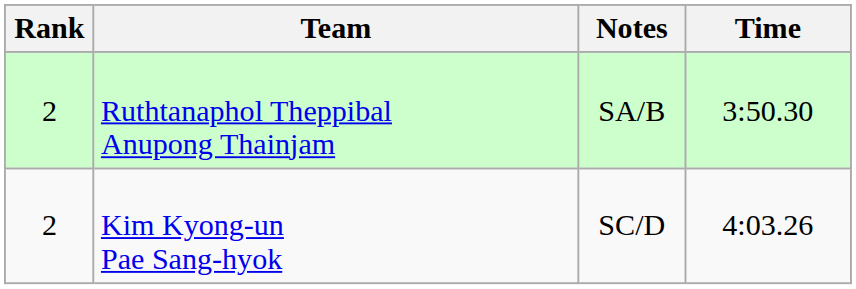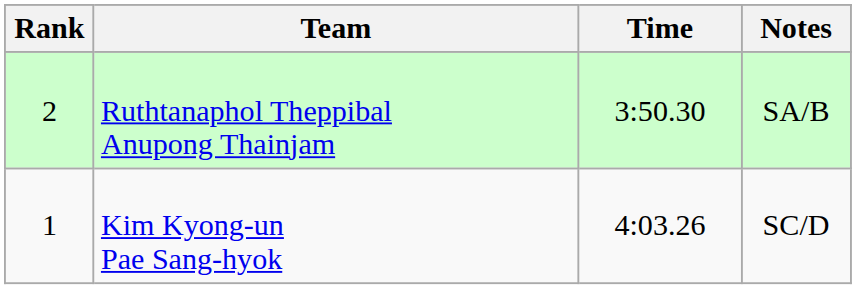columns swapped: Time <-> Notes
Kim Kyong-un Pae Sang-hyok | Rank: 2 -> 1
